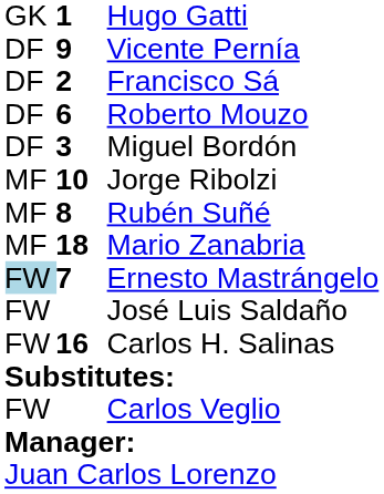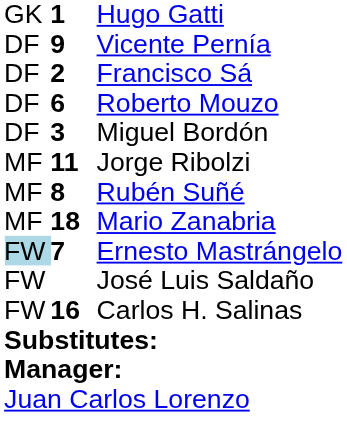Jorge Ribolzi | column 2: 10 -> 11
- row: FW | Carlos Veglio
